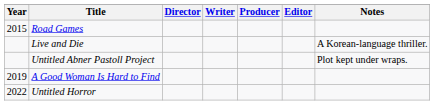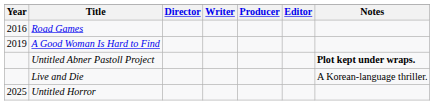Road Games | Year: 2015 -> 2016
rows swapped: A Good Woman Is Hard to Find <-> Live and Die
Untitled Abner Pastoll Project | Notes: normal -> bold
Untitled Horror | Year: 2022 -> 2025
